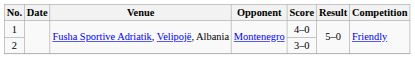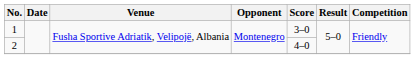1 | Score: 4–0 -> 3–0
2 | Score: 3–0 -> 4–0
